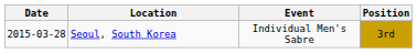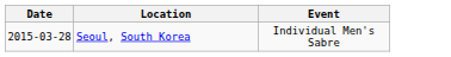- column: Position | 3rd
